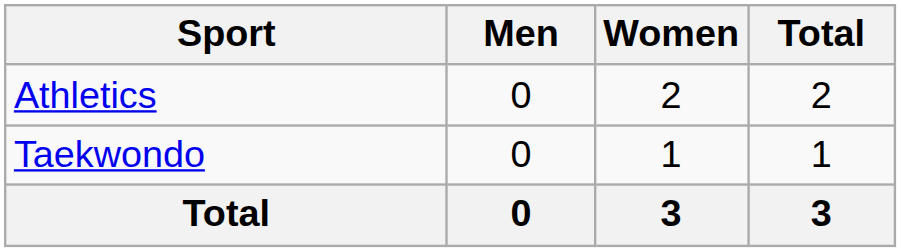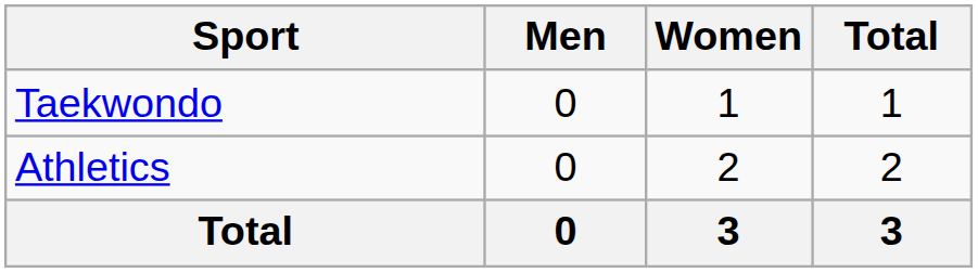rows swapped: Athletics <-> Taekwondo
